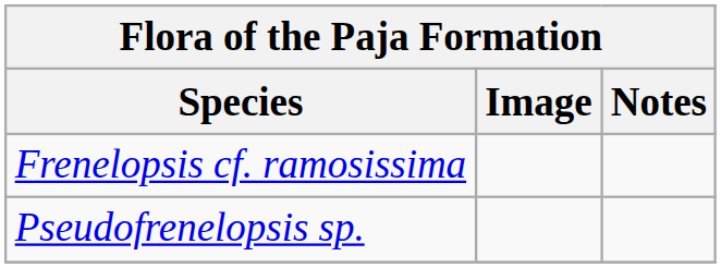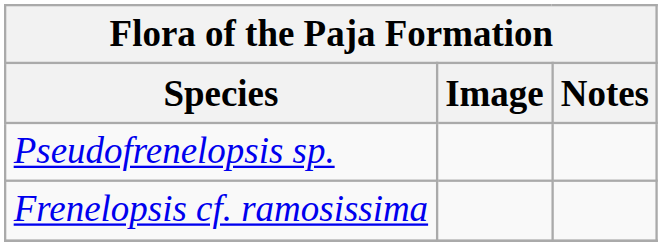rows swapped: Frenelopsis cf. ramosissima <-> Pseudofrenelopsis sp.
